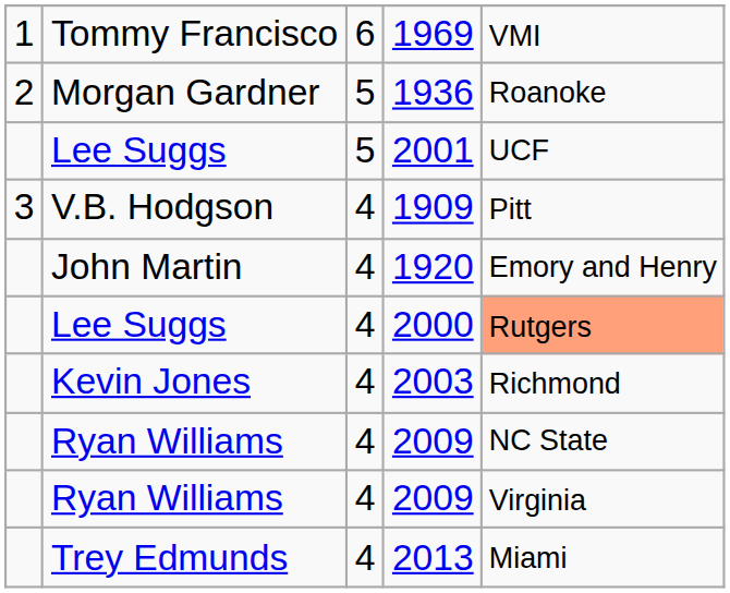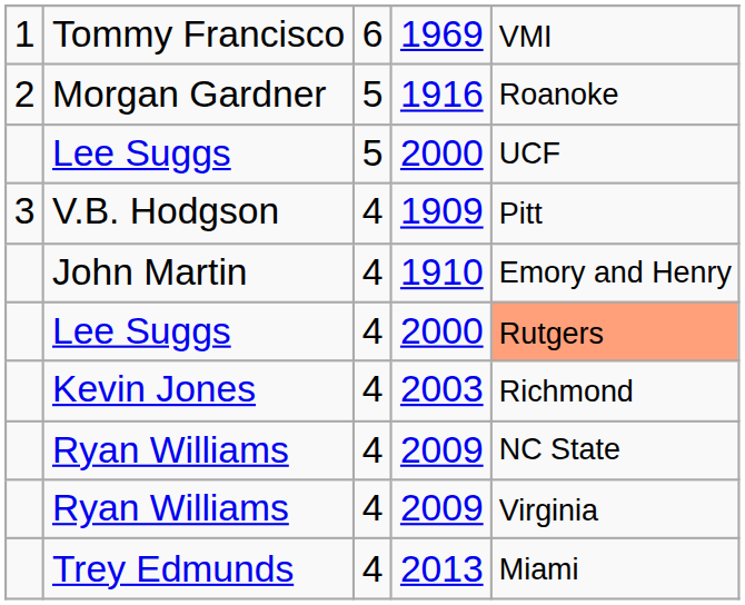Morgan Gardner | column 4: 1936 -> 1916
Lee Suggs / 5 | column 4: 2001 -> 2000
John Martin | column 4: 1920 -> 1910
